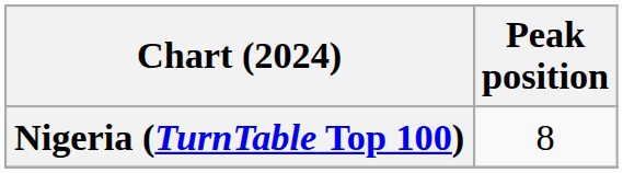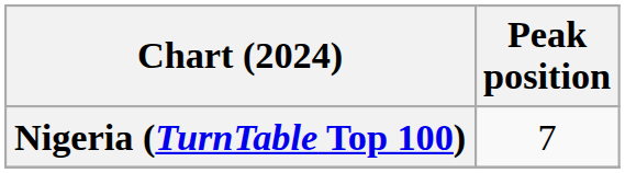Nigeria (TurnTable Top 100) | Peak position: 8 -> 7
